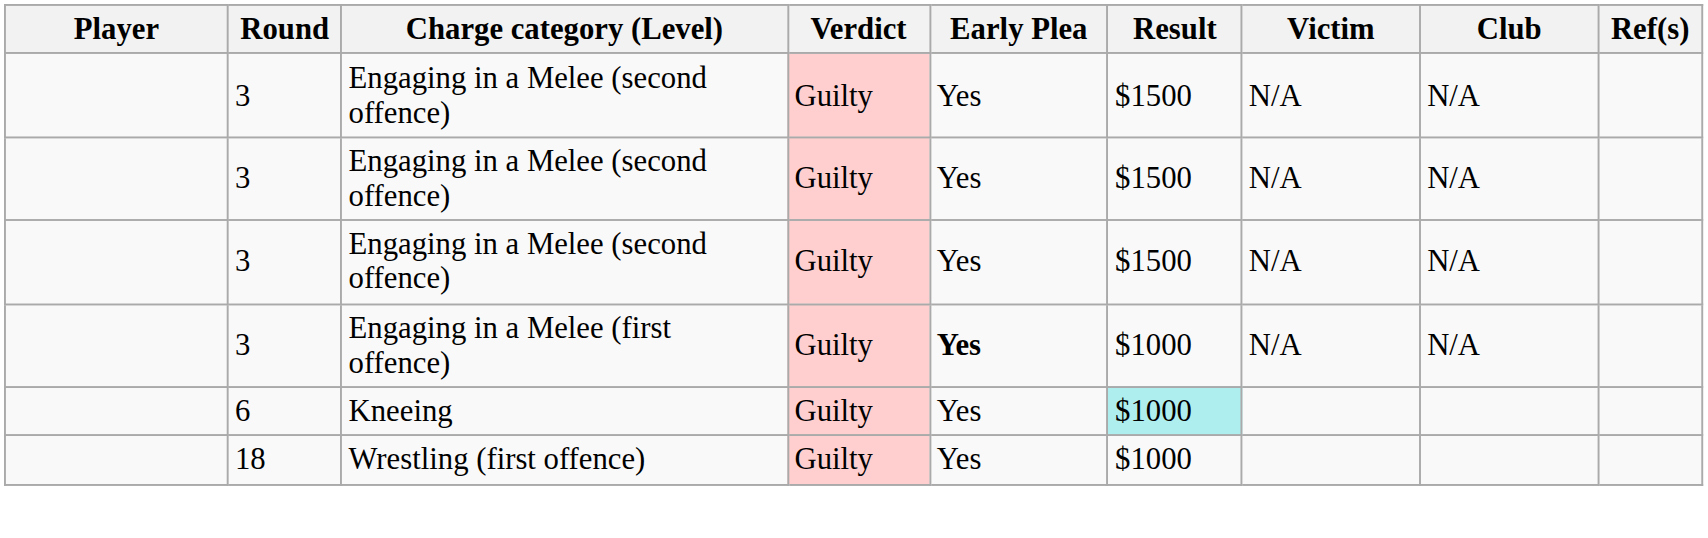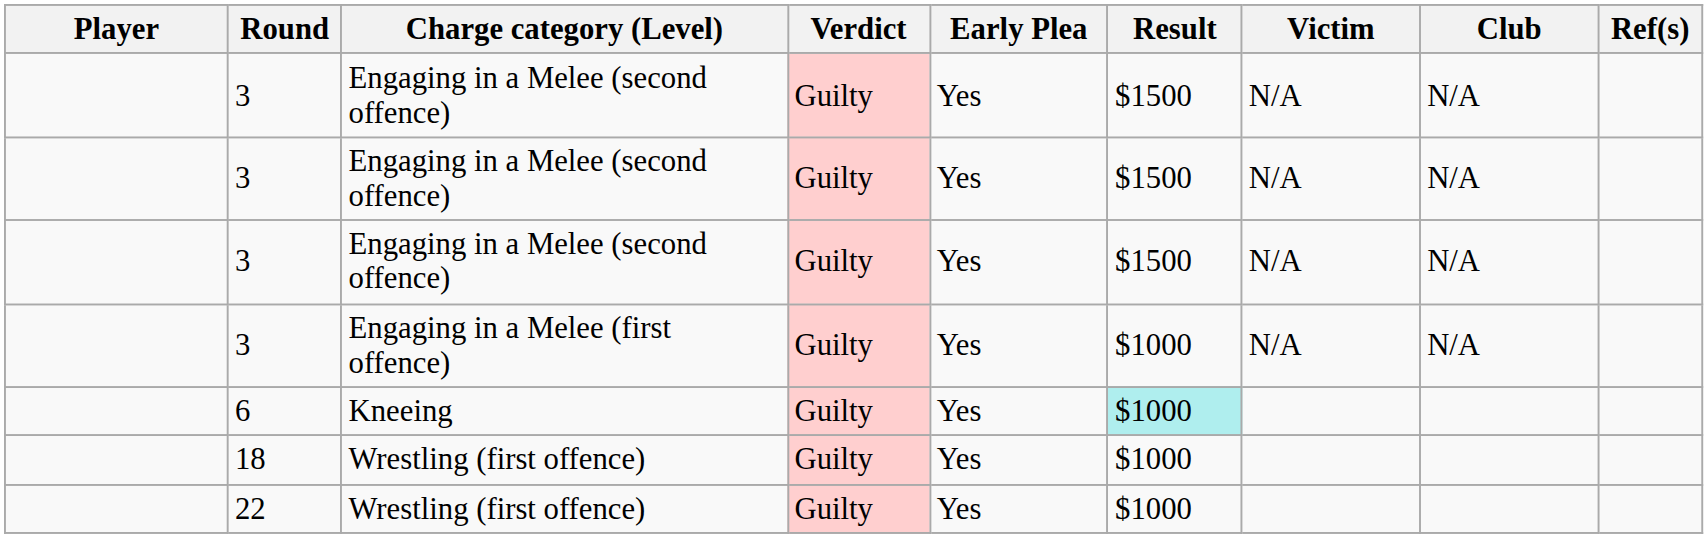3 / Engaging in a Melee (first offence) | Early Plea: bold -> normal
+ row: 22 | Wrestling (first offence) | Guilty | Yes | $1000
